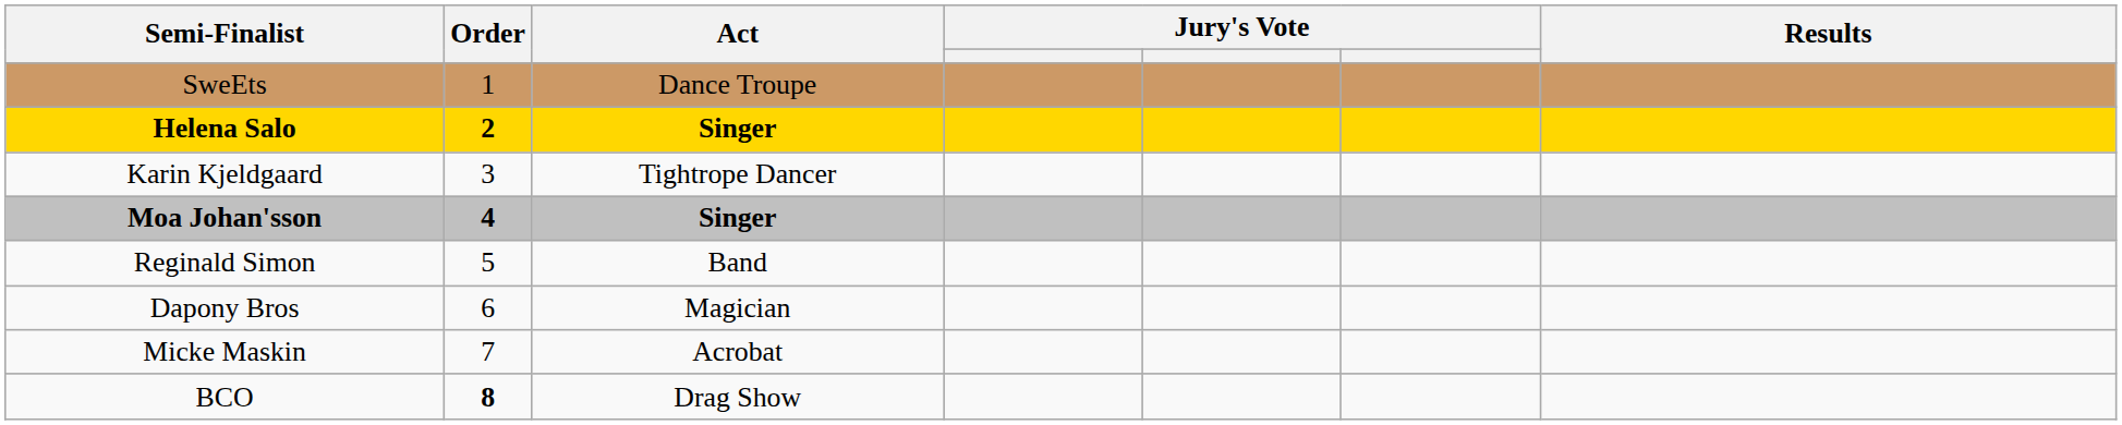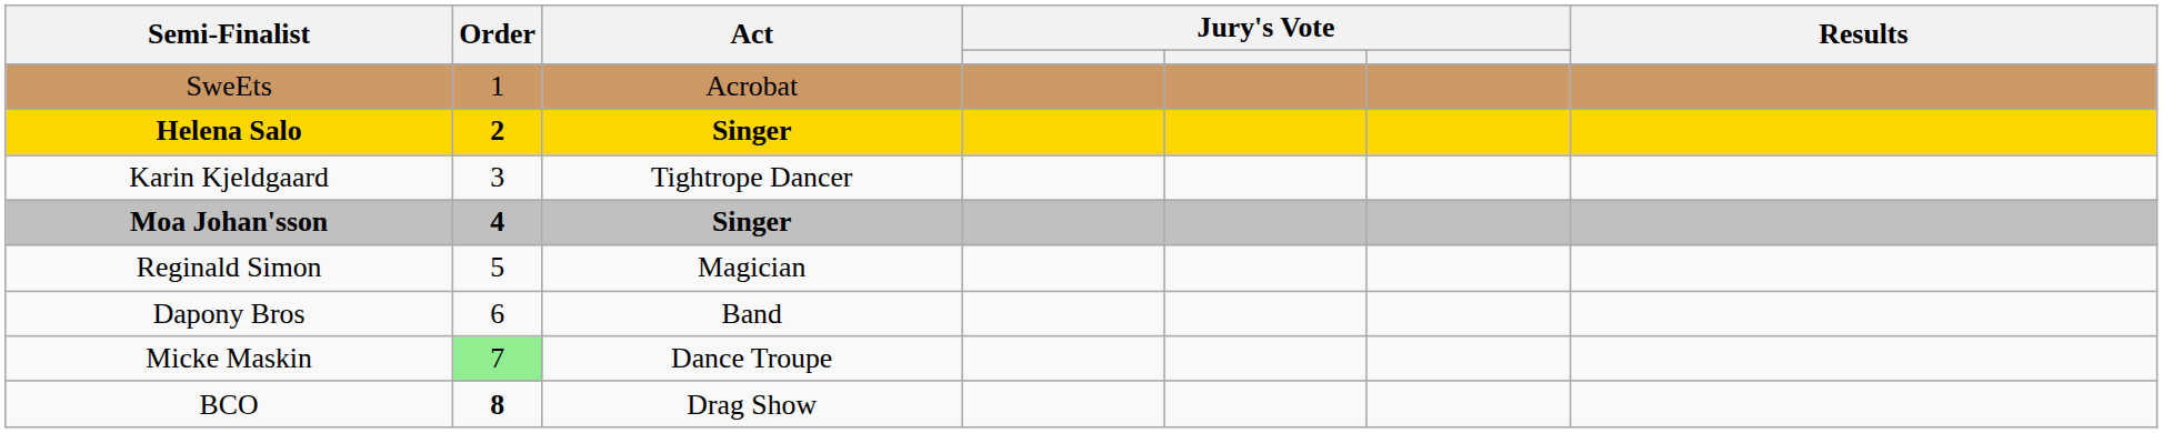SweEts | Act: Dance Troupe -> Acrobat
Reginald Simon | Act: Band -> Magician
Dapony Bros | Act: Magician -> Band
Micke Maskin | Order: no background -> lightgreen background
Micke Maskin | Act: Acrobat -> Dance Troupe
